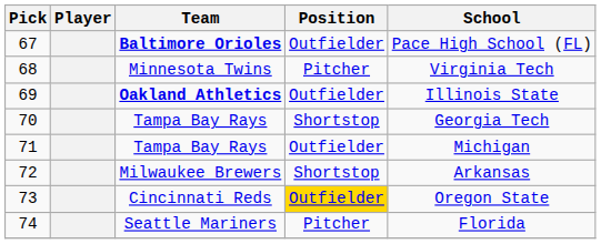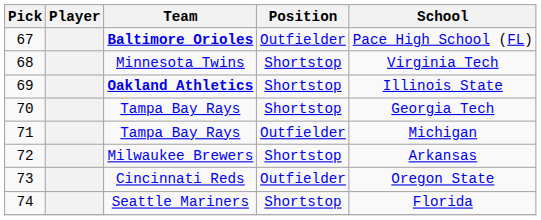68 | Position: Pitcher -> Shortstop
69 | Position: Outfielder -> Shortstop
73 | Position: gold background -> no background
74 | Position: Pitcher -> Shortstop
